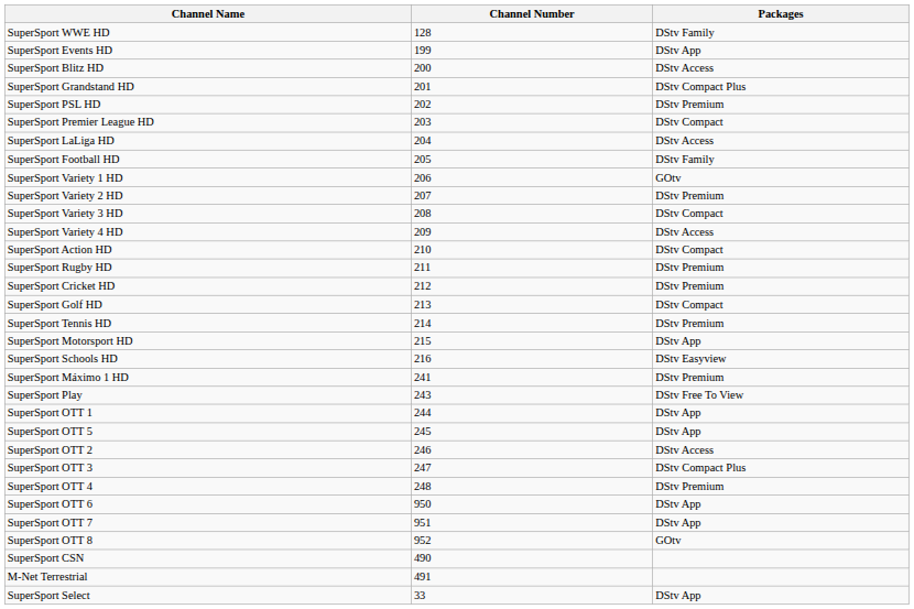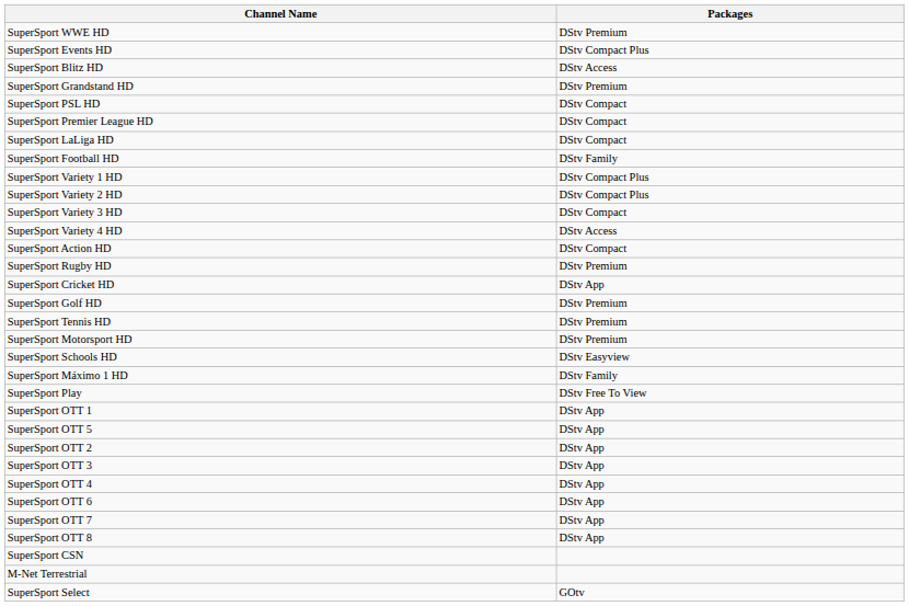- column: Channel Number | 128 | 199 | 200 | 201 | 202 | 203 | 204 | 205 | 206 | 207 | 208 | 209 | 210 | 211 | 212 | 213 | 214 | 215 | 216 | 241 | 243 | 244 | 245 | 246 | 247 | 248 | 950 | 951 | 952 | 490 | 491 | 33
SuperSport WWE HD | Packages: DStv Family -> DStv Premium
SuperSport Events HD | Packages: DStv App -> DStv Compact Plus
SuperSport Grandstand HD | Packages: DStv Compact Plus -> DStv Premium
SuperSport PSL HD | Packages: DStv Premium -> DStv Compact
SuperSport LaLiga HD | Packages: DStv Access -> DStv Compact
SuperSport Variety 1 HD | Packages: GOtv -> DStv Compact Plus
SuperSport Variety 2 HD | Packages: DStv Premium -> DStv Compact Plus
SuperSport Cricket HD | Packages: DStv Premium -> DStv App
SuperSport Golf HD | Packages: DStv Compact -> DStv Premium
SuperSport Motorsport HD | Packages: DStv App -> DStv Premium
SuperSport Máximo 1 HD | Packages: DStv Premium -> DStv Family
SuperSport OTT 2 | Packages: DStv Access -> DStv App
SuperSport OTT 3 | Packages: DStv Compact Plus -> DStv App
SuperSport OTT 4 | Packages: DStv Premium -> DStv App
SuperSport OTT 8 | Packages: GOtv -> DStv App
SuperSport Select | Packages: DStv App -> GOtv
